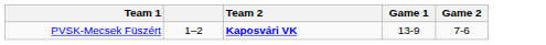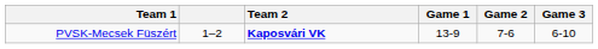+ column: Game 3 | 6-10
